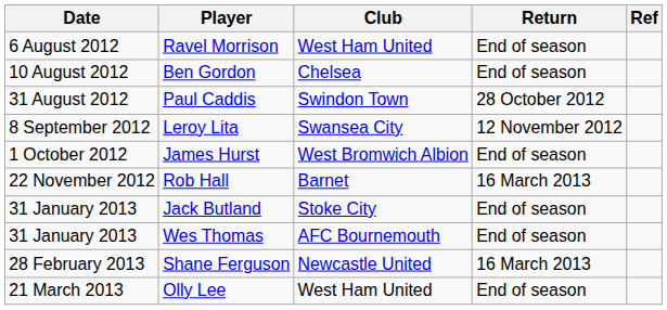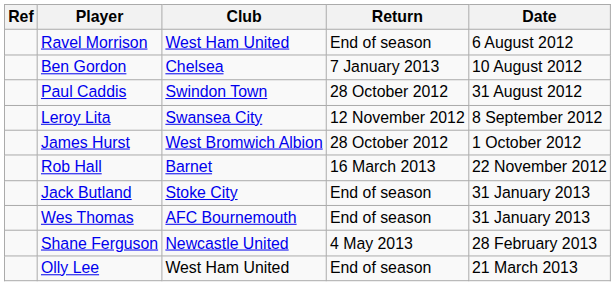columns swapped: Date <-> Ref
Ben Gordon | Return: End of season -> 7 January 2013
James Hurst | Return: End of season -> 28 October 2012
Shane Ferguson | Return: 16 March 2013 -> 4 May 2013
